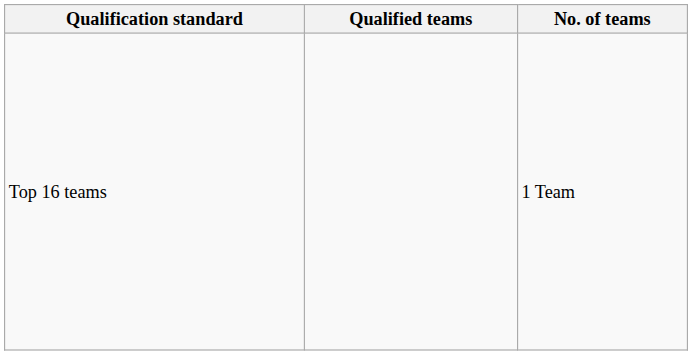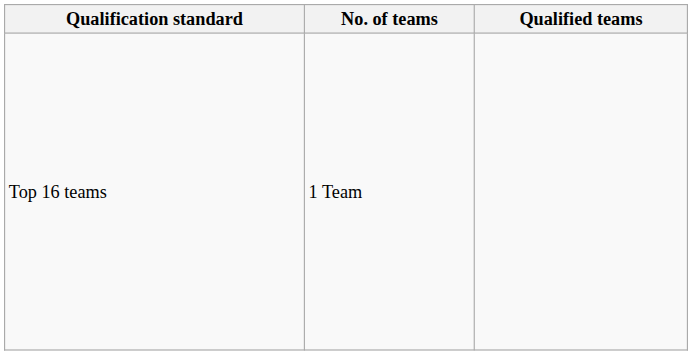columns swapped: No. of teams <-> Qualified teams
